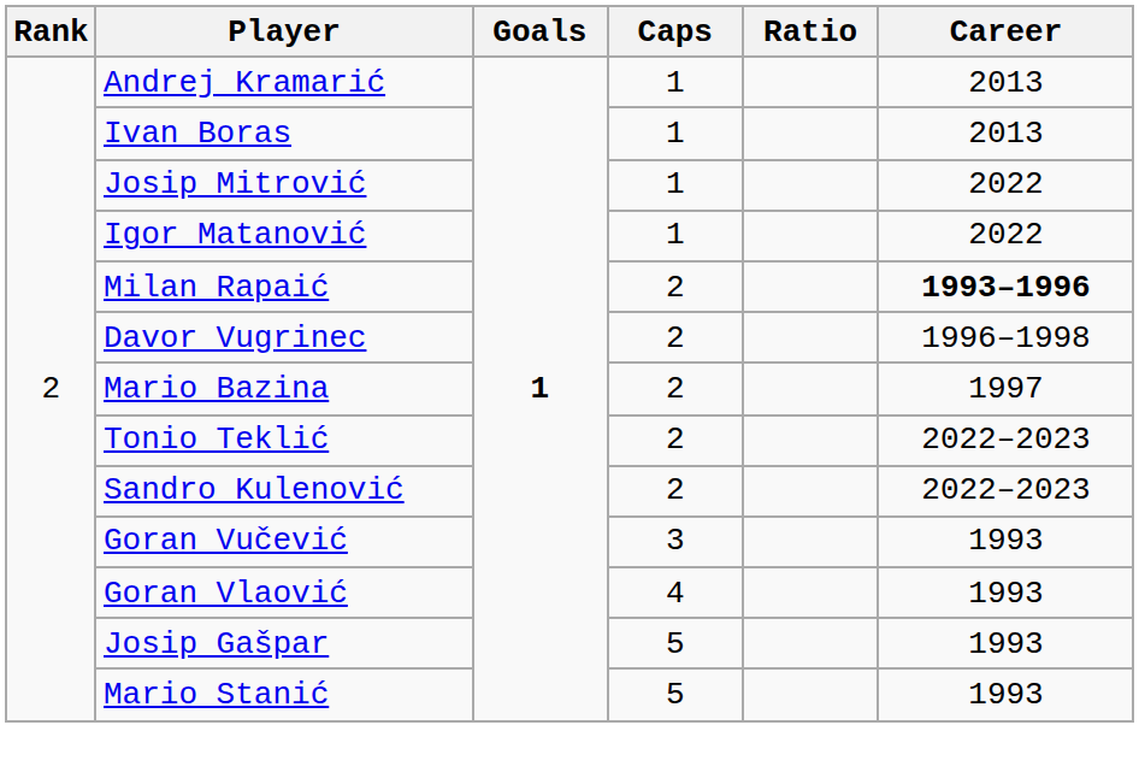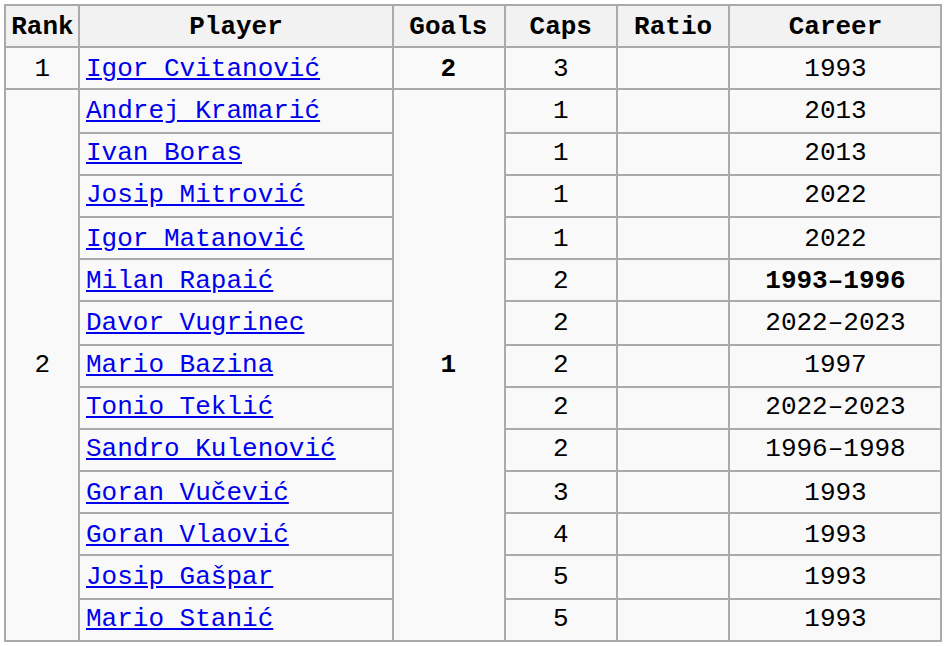+ row: 1 | Igor Cvitanović | 2 | 3 | 1993
Davor Vugrinec | Career: 1996–1998 -> 2022–2023
Sandro Kulenović | Career: 2022–2023 -> 1996–1998
